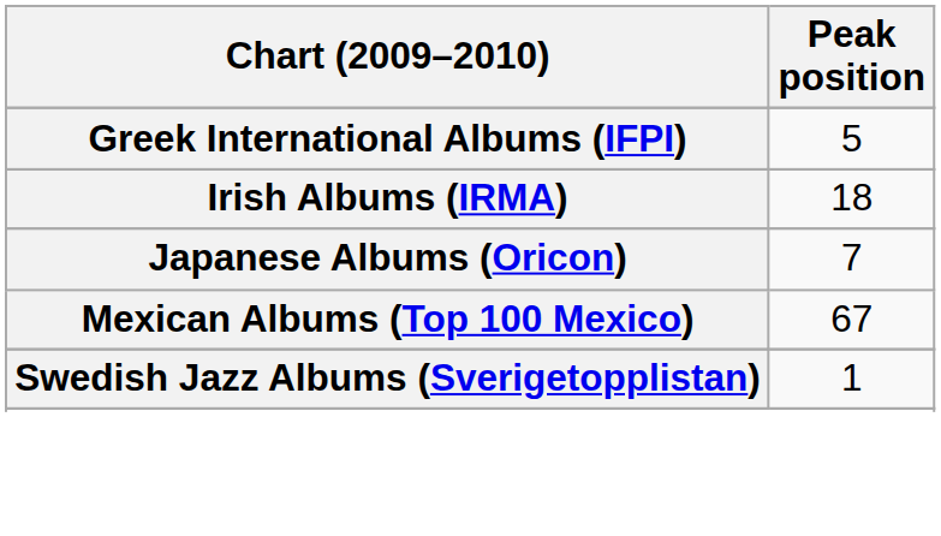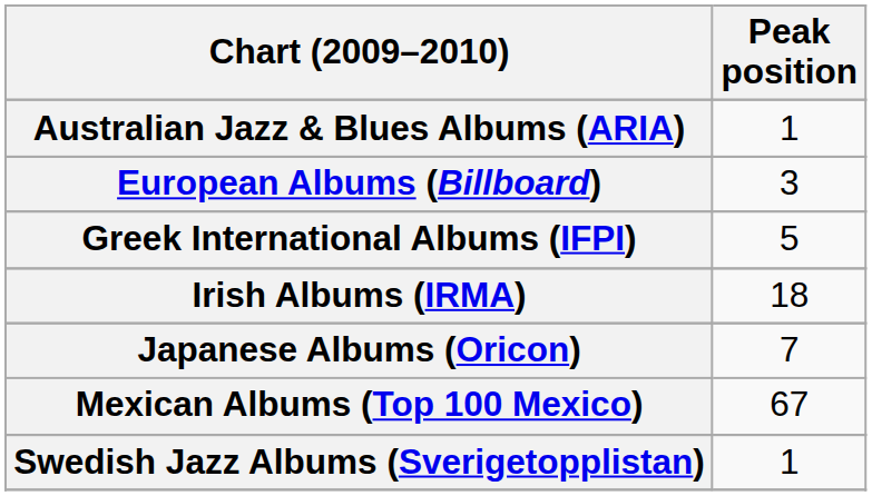+ row: Australian Jazz & Blues Albums (ARIA) | 1
+ row: European Albums (Billboard) | 3
